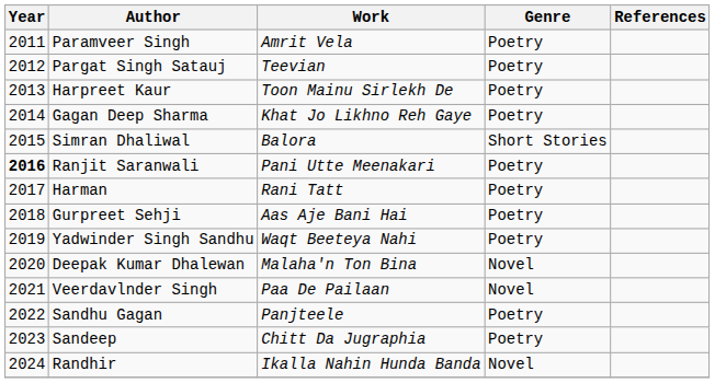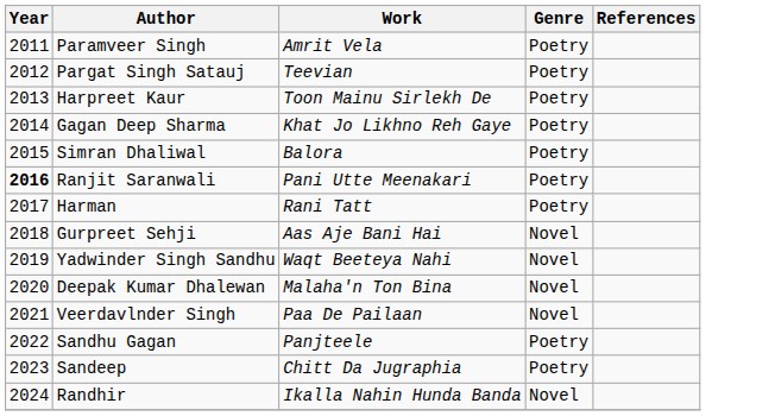Simran Dhaliwal | Genre: Short Stories -> Poetry
Gurpreet Sehji | Genre: Poetry -> Novel
Yadwinder Singh Sandhu | Genre: Poetry -> Novel
